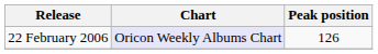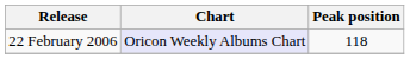22 February 2006 | Peak position: 126 -> 118
